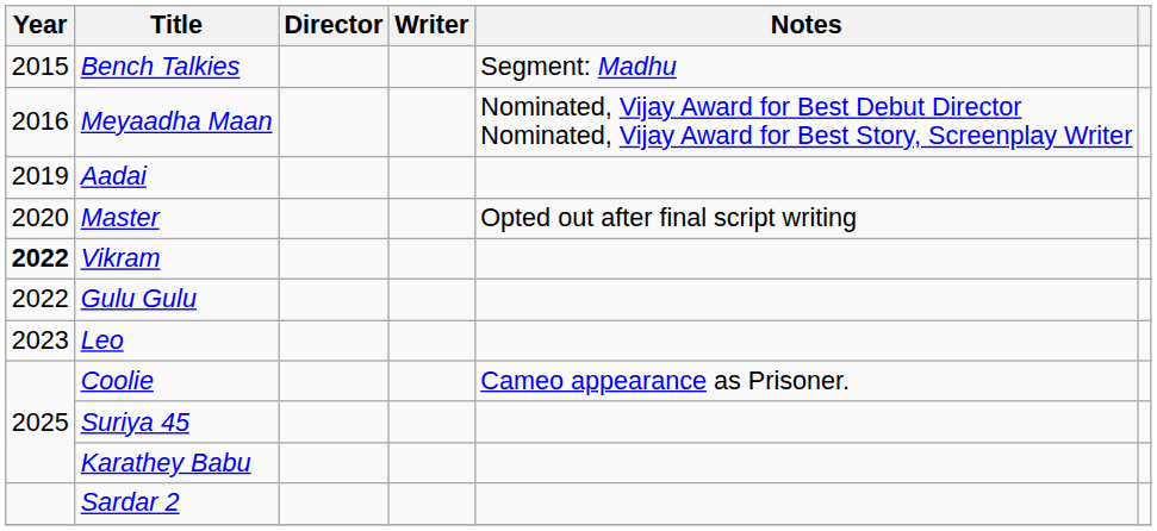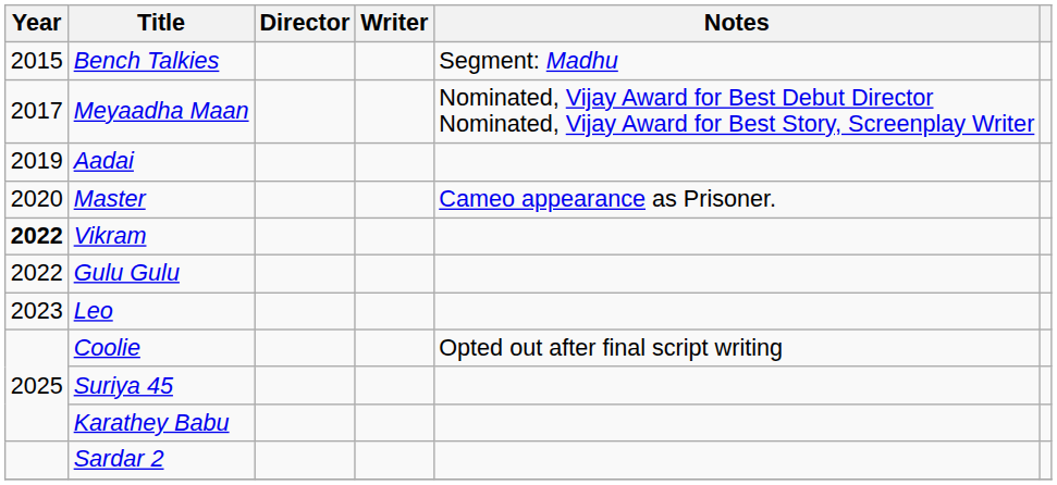Meyaadha Maan | Year: 2016 -> 2017
Master | Notes: Opted out after final script writing -> Cameo appearance as Prisoner.
Coolie | Notes: Cameo appearance as Prisoner. -> Opted out after final script writing
